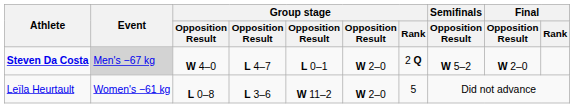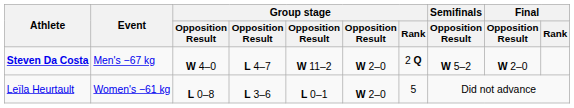Steven Da Costa | Event: lightgrey background -> no background
Steven Da Costa | column 5: L 0–1 -> W 11–2
Leïla Heurtault | column 5: W 11–2 -> L 0–1
